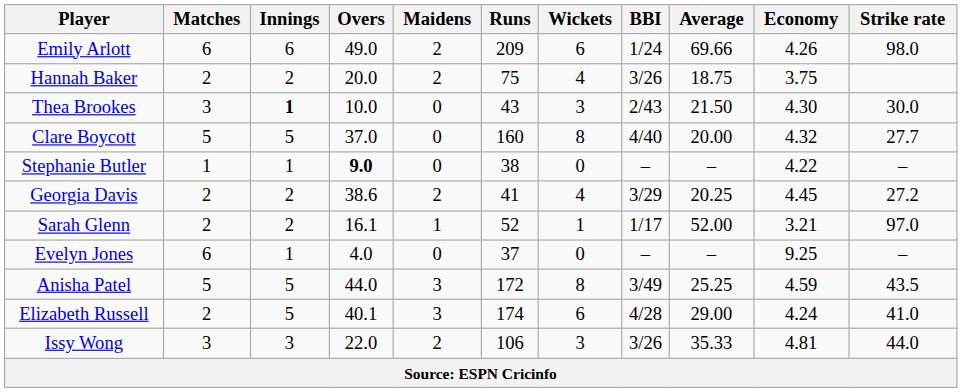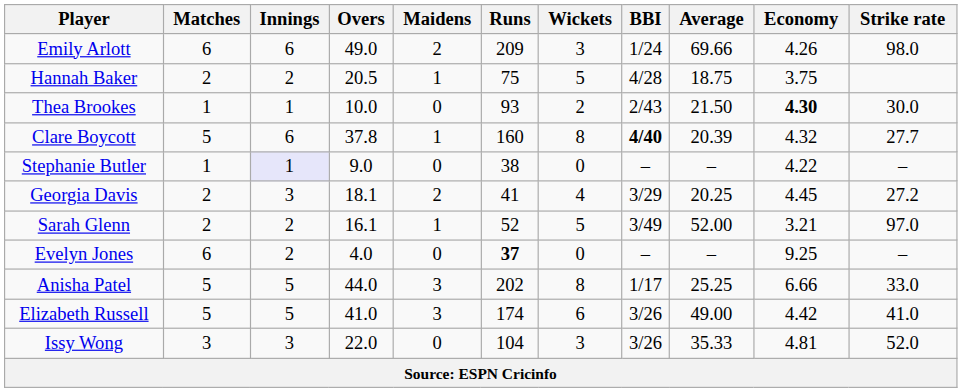Emily Arlott | Wickets: 6 -> 3
Hannah Baker | Overs: 20.0 -> 20.5
Hannah Baker | Maidens: 2 -> 1
Hannah Baker | Wickets: 4 -> 5
Hannah Baker | BBI: 3/26 -> 4/28
Thea Brookes | Matches: 3 -> 1
Thea Brookes | Innings: bold -> normal
Thea Brookes | Runs: 43 -> 93
Thea Brookes | Wickets: 3 -> 2
Thea Brookes | Economy: normal -> bold
Clare Boycott | Innings: 5 -> 6
Clare Boycott | Overs: 37.0 -> 37.8
Clare Boycott | Maidens: 0 -> 1
Clare Boycott | BBI: normal -> bold
Clare Boycott | Average: 20.00 -> 20.39
Stephanie Butler | Innings: no background -> lavender background
Stephanie Butler | Overs: bold -> normal
Georgia Davis | Innings: 2 -> 3
Georgia Davis | Overs: 38.6 -> 18.1
Sarah Glenn | Wickets: 1 -> 5
Sarah Glenn | BBI: 1/17 -> 3/49
Evelyn Jones | Innings: 1 -> 2
Evelyn Jones | Runs: normal -> bold
Anisha Patel | Runs: 172 -> 202
Anisha Patel | BBI: 3/49 -> 1/17
Anisha Patel | Economy: 4.59 -> 6.66
Anisha Patel | Strike rate: 43.5 -> 33.0
Elizabeth Russell | Matches: 2 -> 5
Elizabeth Russell | Overs: 40.1 -> 41.0
Elizabeth Russell | BBI: 4/28 -> 3/26
Elizabeth Russell | Average: 29.00 -> 49.00
Elizabeth Russell | Economy: 4.24 -> 4.42
Issy Wong | Maidens: 2 -> 0
Issy Wong | Runs: 106 -> 104
Issy Wong | Strike rate: 44.0 -> 52.0
